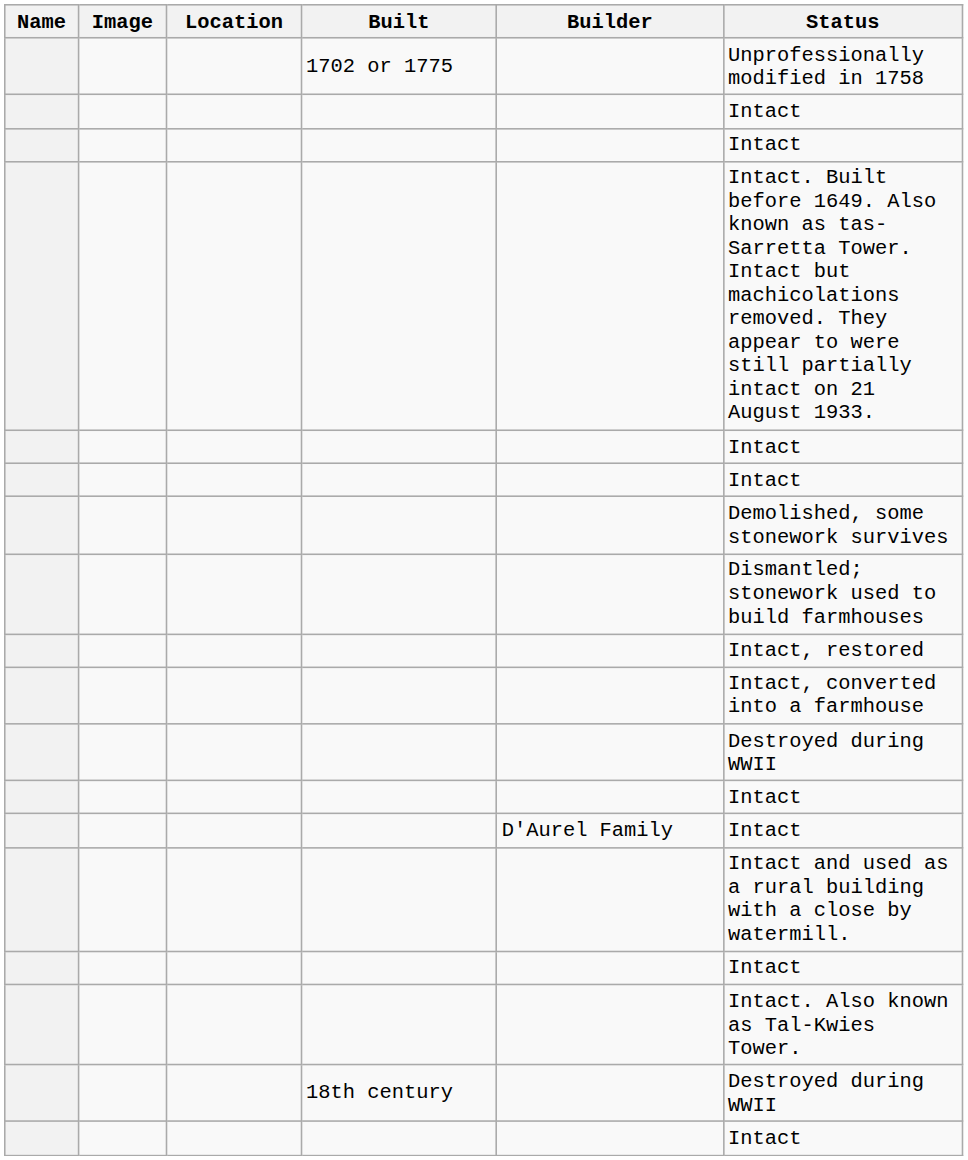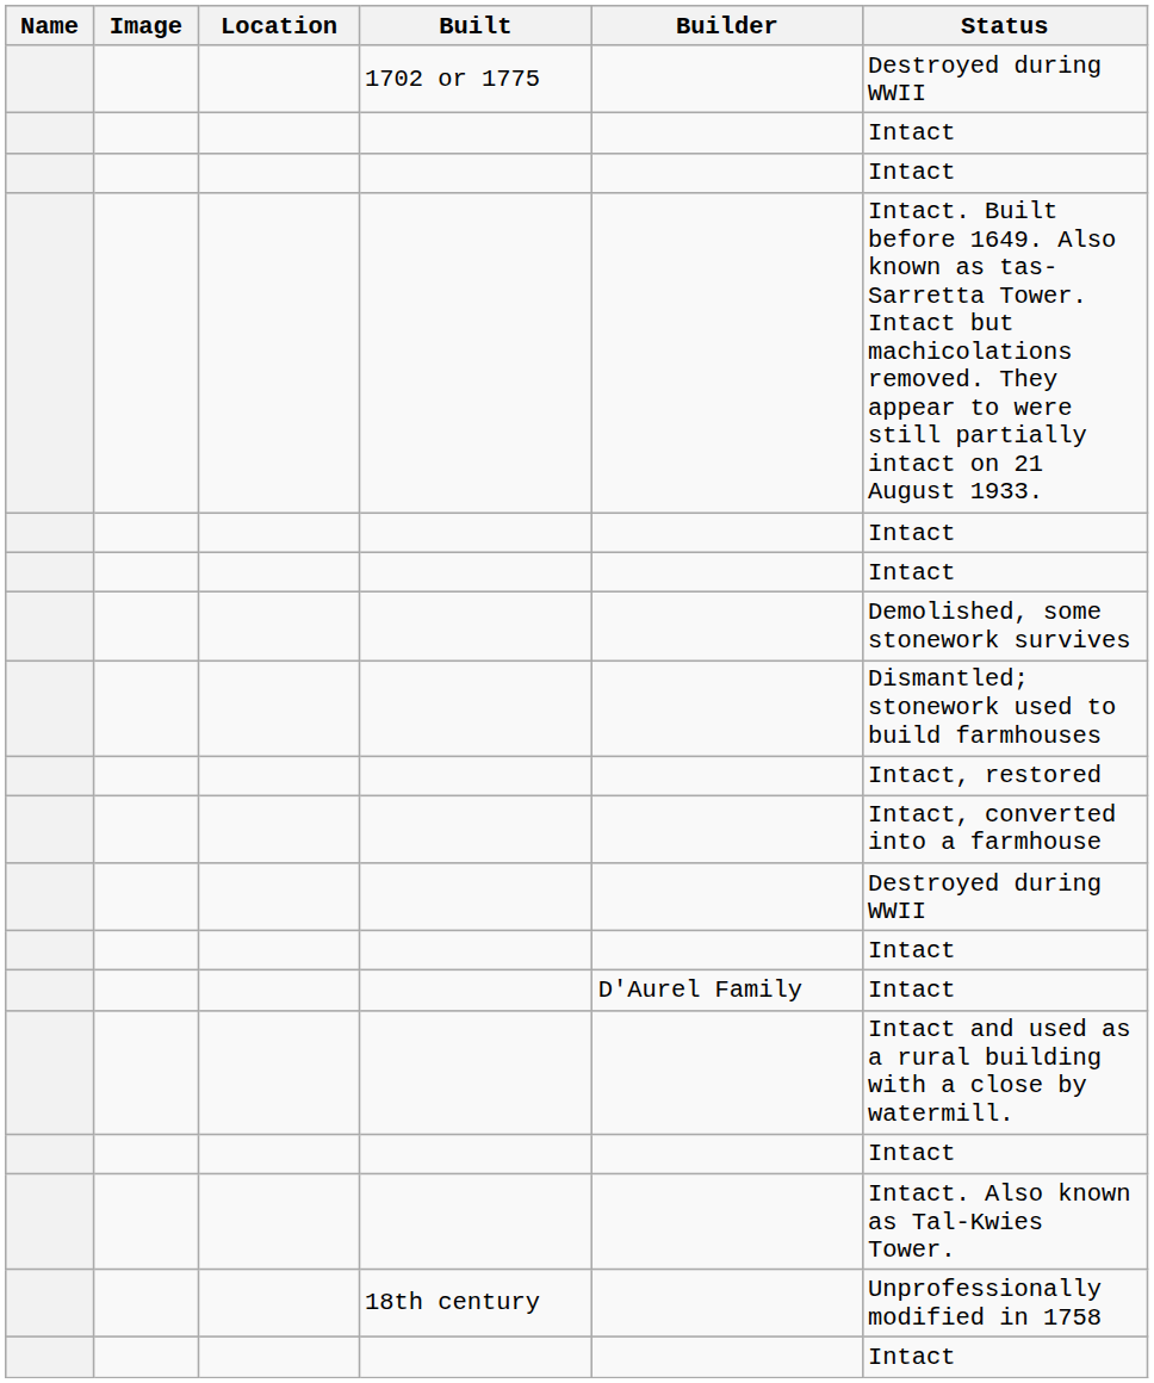1702 or 1775 | Status: Unprofessionally modified in 1758 -> Destroyed during WWII
18th century | Status: Destroyed during WWII -> Unprofessionally modified in 1758
